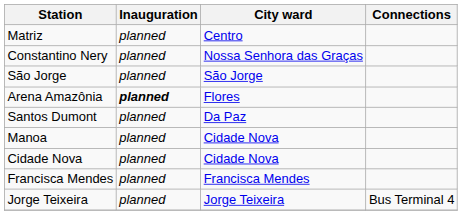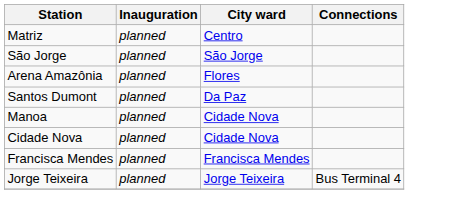- row: Constantino Nery | planned | Nossa Senhora das Graças
Arena Amazônia | Inauguration: bold -> normal
